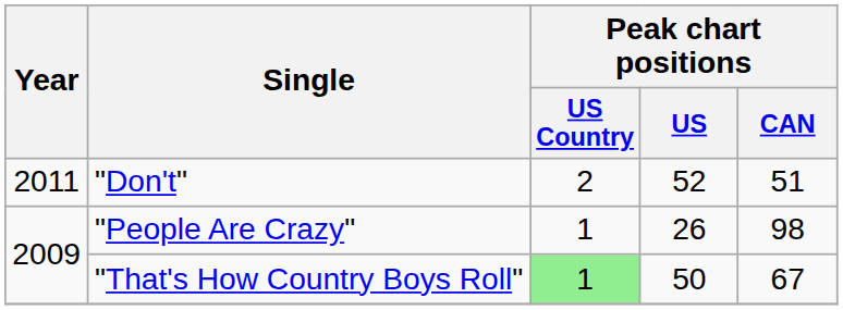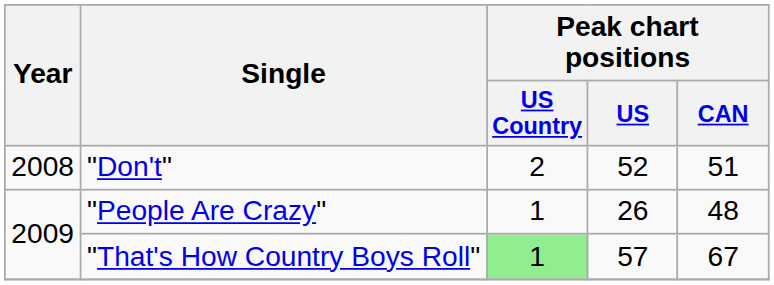"Don't" | Year: 2011 -> 2008
"People Are Crazy" | Peak chart positions / CAN: 98 -> 48
"That's How Country Boys Roll" | Peak chart positions / US: 50 -> 57
